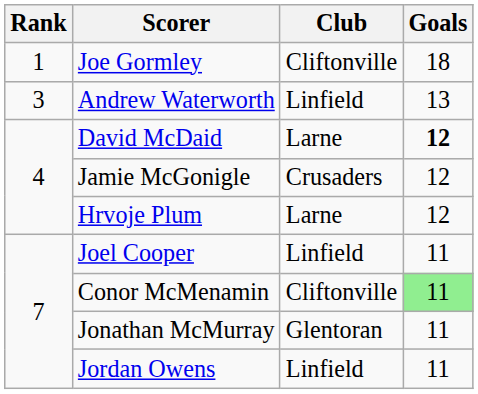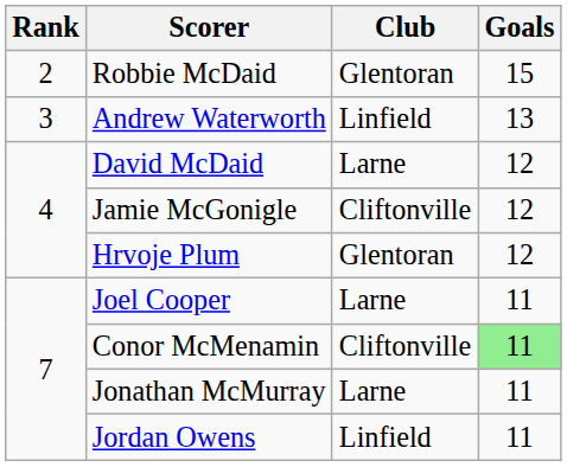- row: 1 | Joe Gormley | Cliftonville | 18
+ row: 2 | Robbie McDaid | Glentoran | 15
David McDaid | Goals: bold -> normal
Jamie McGonigle | Club: Crusaders -> Cliftonville
Hrvoje Plum | Club: Larne -> Glentoran
Joel Cooper | Club: Linfield -> Larne
Jonathan McMurray | Club: Glentoran -> Larne
